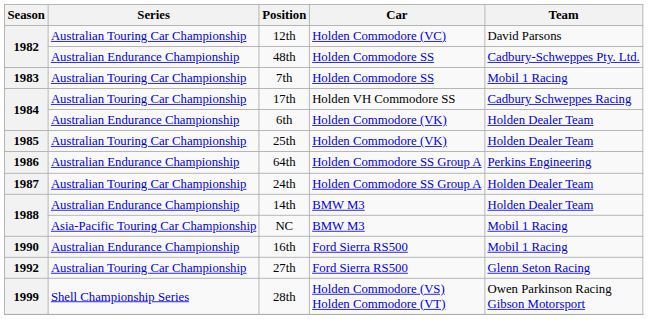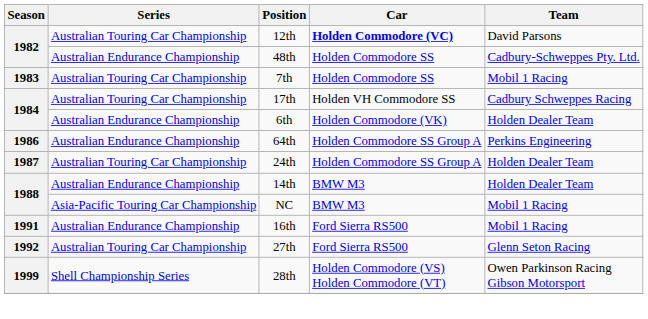12th | Car: normal -> bold
- row: 1985 | Australian Touring Car Championship | 25th | Holden Commodore (VK) | Holden Dealer Team
16th | Season: 1990 -> 1991
